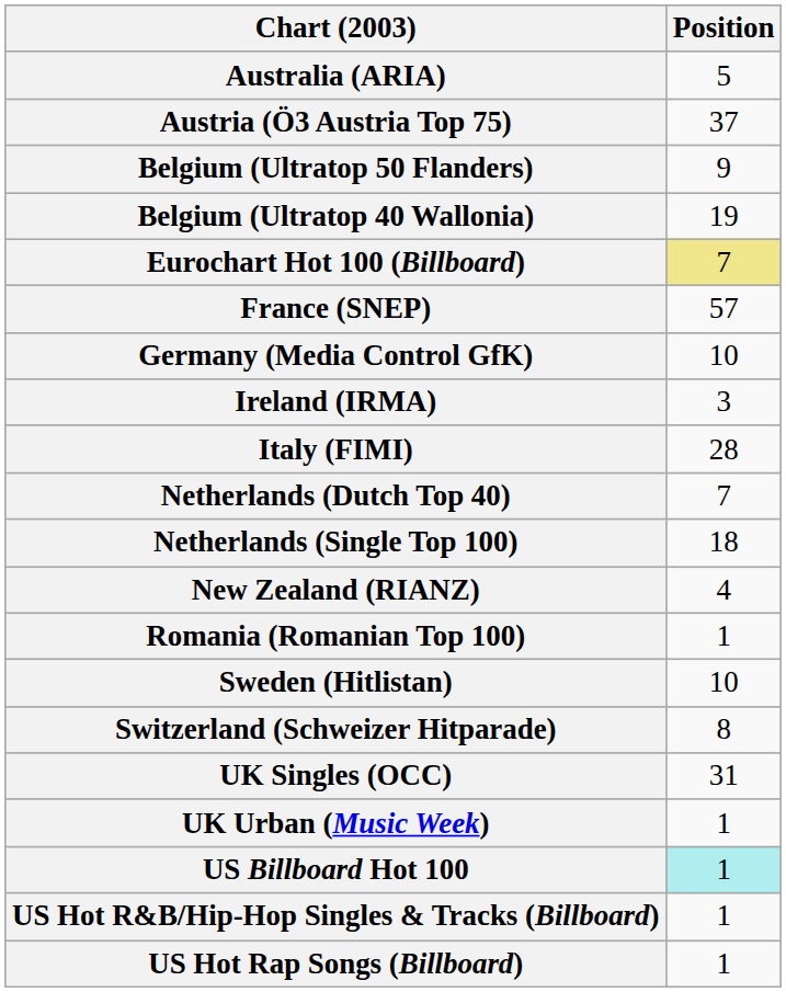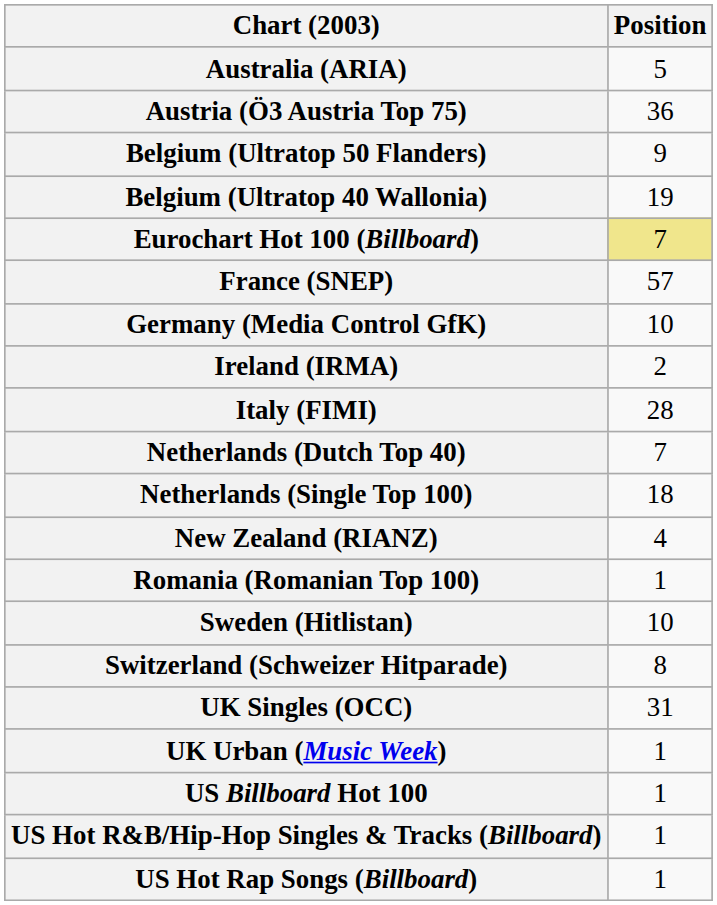Austria (Ö3 Austria Top 75) | Position: 37 -> 36
Ireland (IRMA) | Position: 3 -> 2
US Billboard Hot 100 | Position: paleturquoise background -> no background
